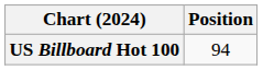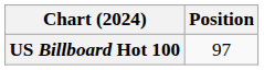US Billboard Hot 100 | Position: 94 -> 97
